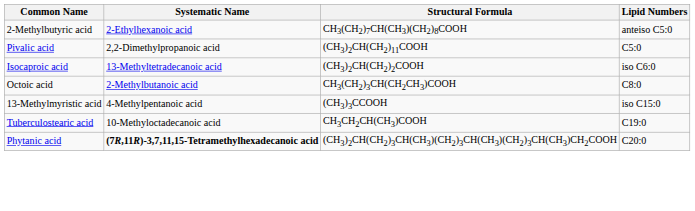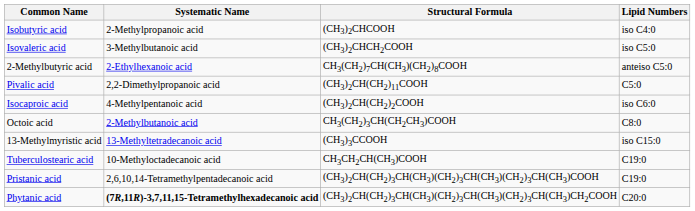+ row: Isobutyric acid | 2-Methylpropanoic acid | (CH3)2CHCOOH | iso C4:0
+ row: Isovaleric acid | 3-Methylbutanoic acid | (CH3)2CHCH2COOH | iso C5:0
Isocaproic acid | Systematic Name: 13-Methyltetradecanoic acid -> 4-Methylpentanoic acid
13-Methylmyristic acid | Systematic Name: 4-Methylpentanoic acid -> 13-Methyltetradecanoic acid
+ row: Pristanic acid | 2,6,10,14-Tetramethylpentadecanoic acid | (CH3)2CH(CH2)3CH(CH3)(CH2)3CH(CH3)(CH2)3CH(CH3)COOH | C19:0
